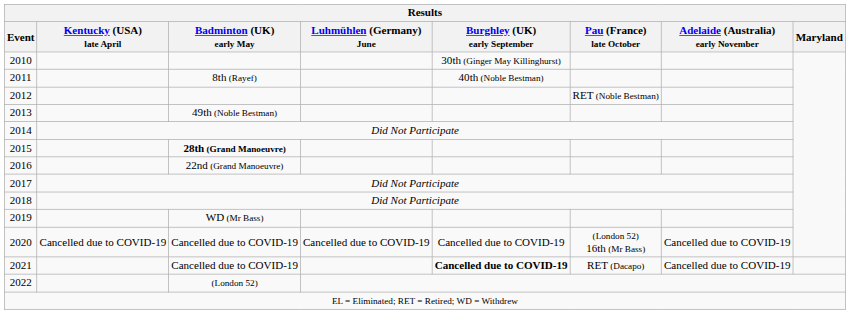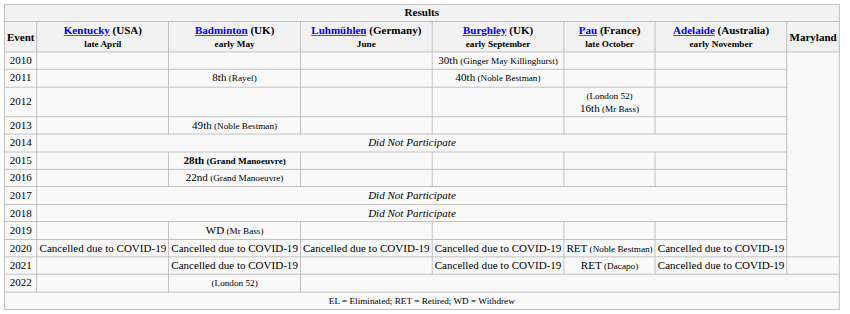2012 | Pau (France) late October: RET (Noble Bestman) -> (London 52) 16th (Mr Bass)
2020 | Pau (France) late October: (London 52) 16th (Mr Bass) -> RET (Noble Bestman)
2021 | Burghley (UK) early September: bold -> normal
